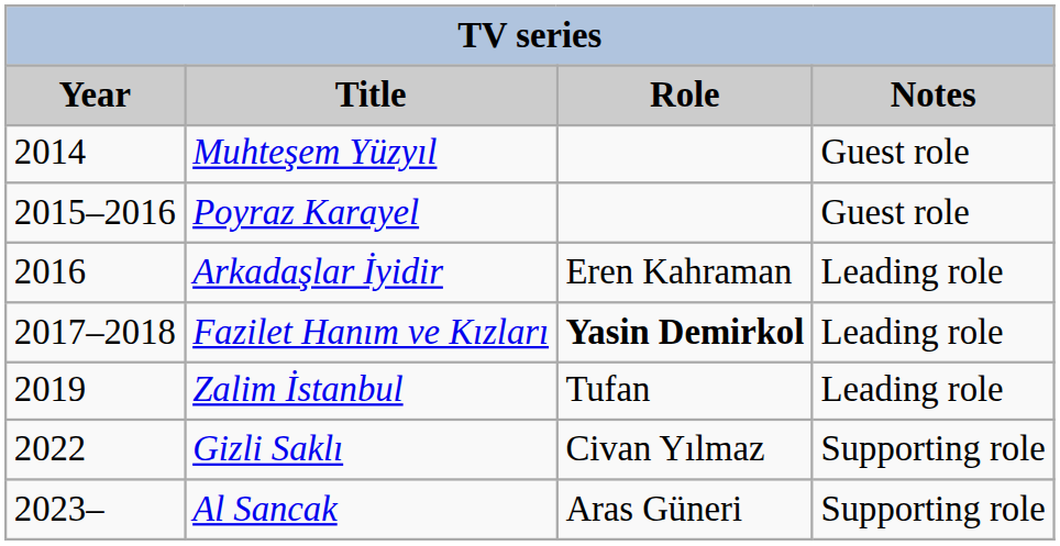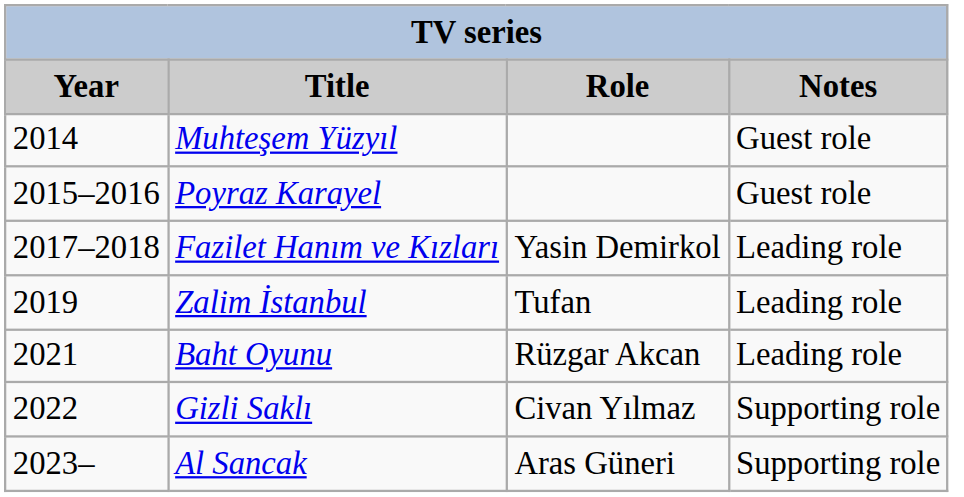- row: 2016 | Arkadaşlar İyidir | Eren Kahraman | Leading role
Fazilet Hanım ve Kızları | Role: bold -> normal
+ row: 2021 | Baht Oyunu | Rüzgar Akcan | Leading role
